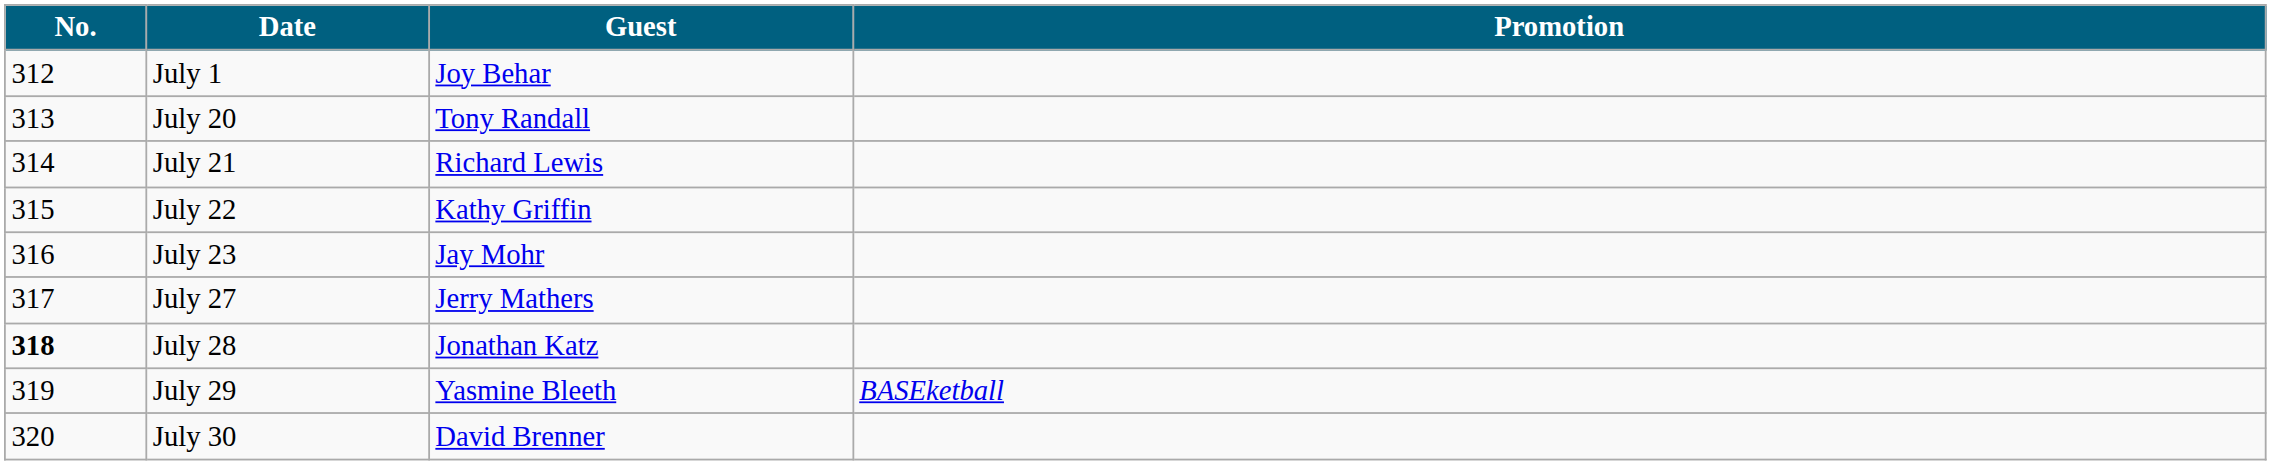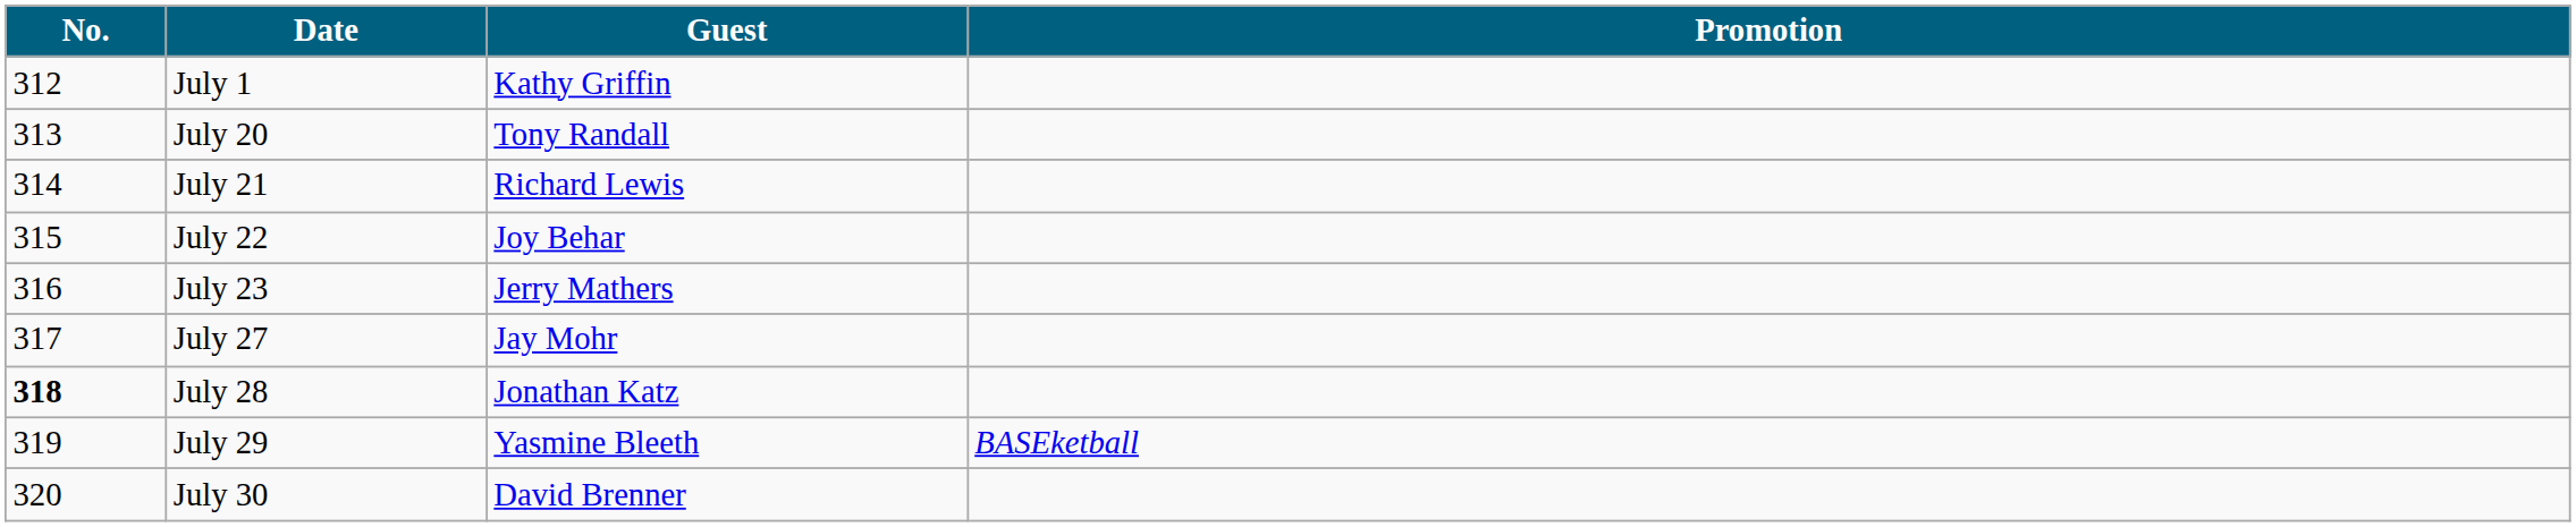July 1 | Guest: Joy Behar -> Kathy Griffin
July 22 | Guest: Kathy Griffin -> Joy Behar
July 23 | Guest: Jay Mohr -> Jerry Mathers
July 27 | Guest: Jerry Mathers -> Jay Mohr
